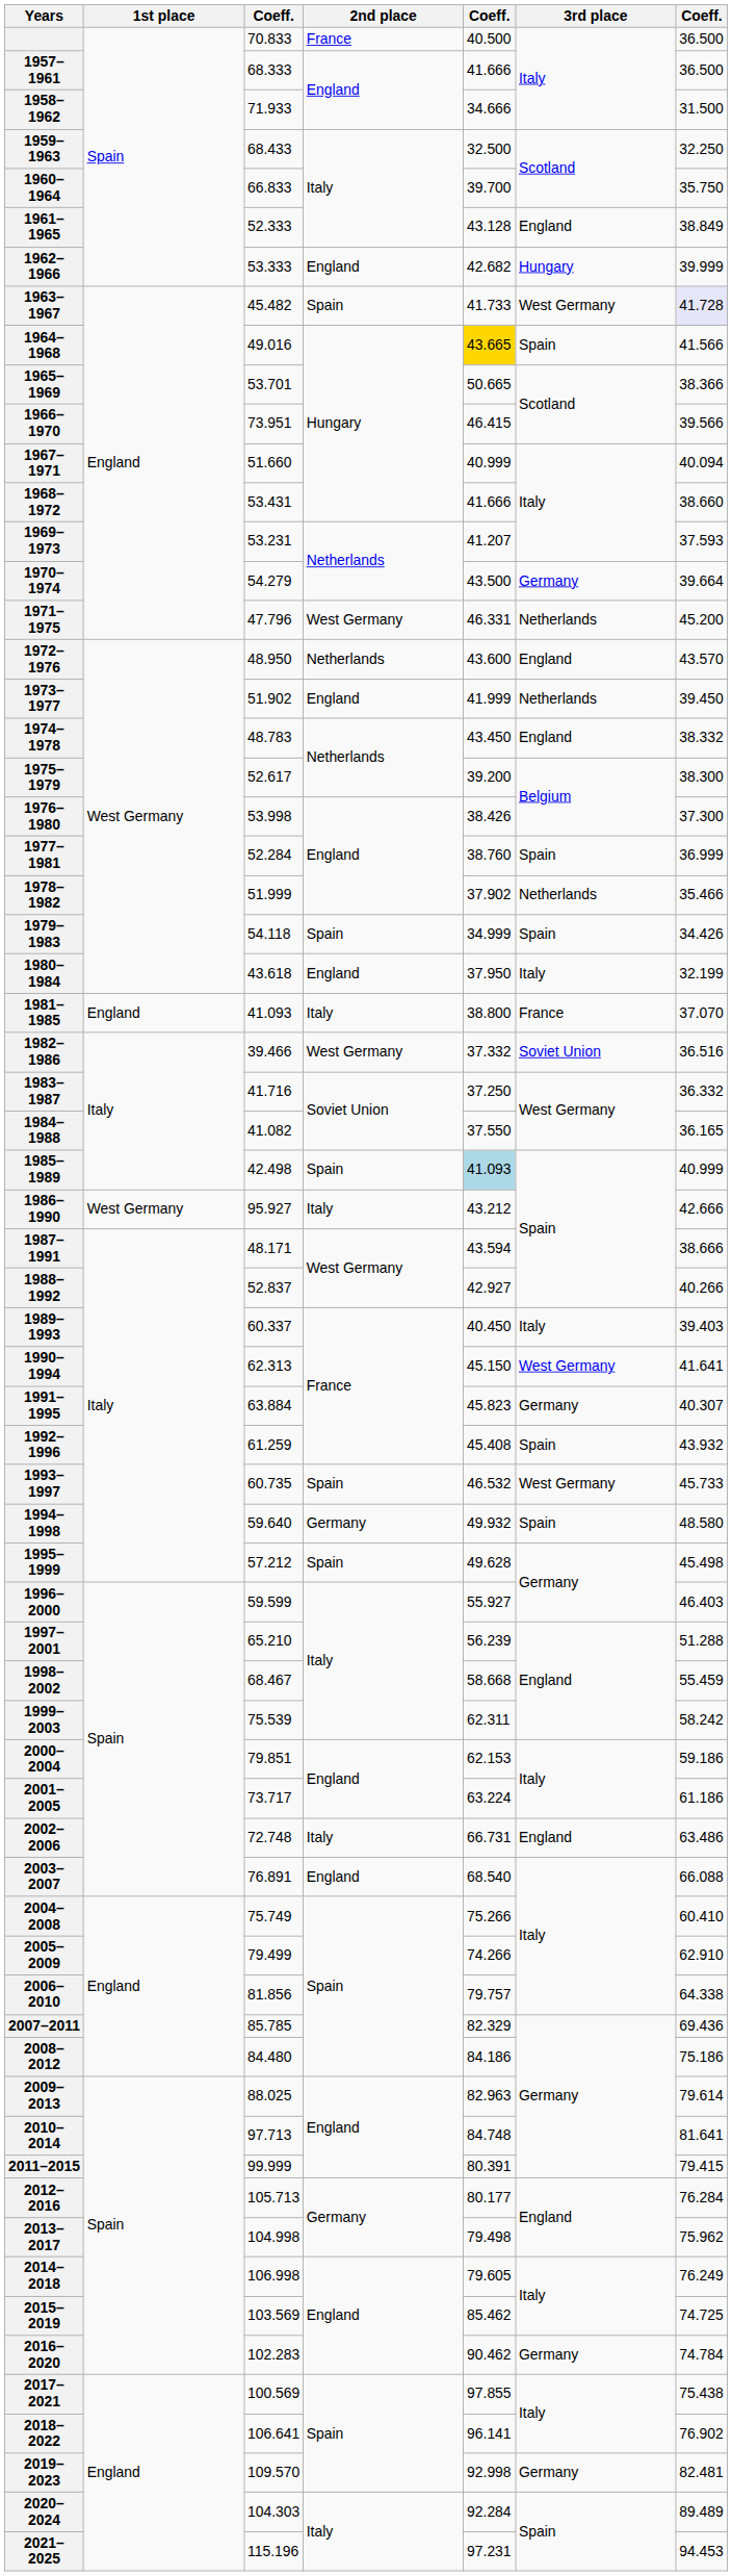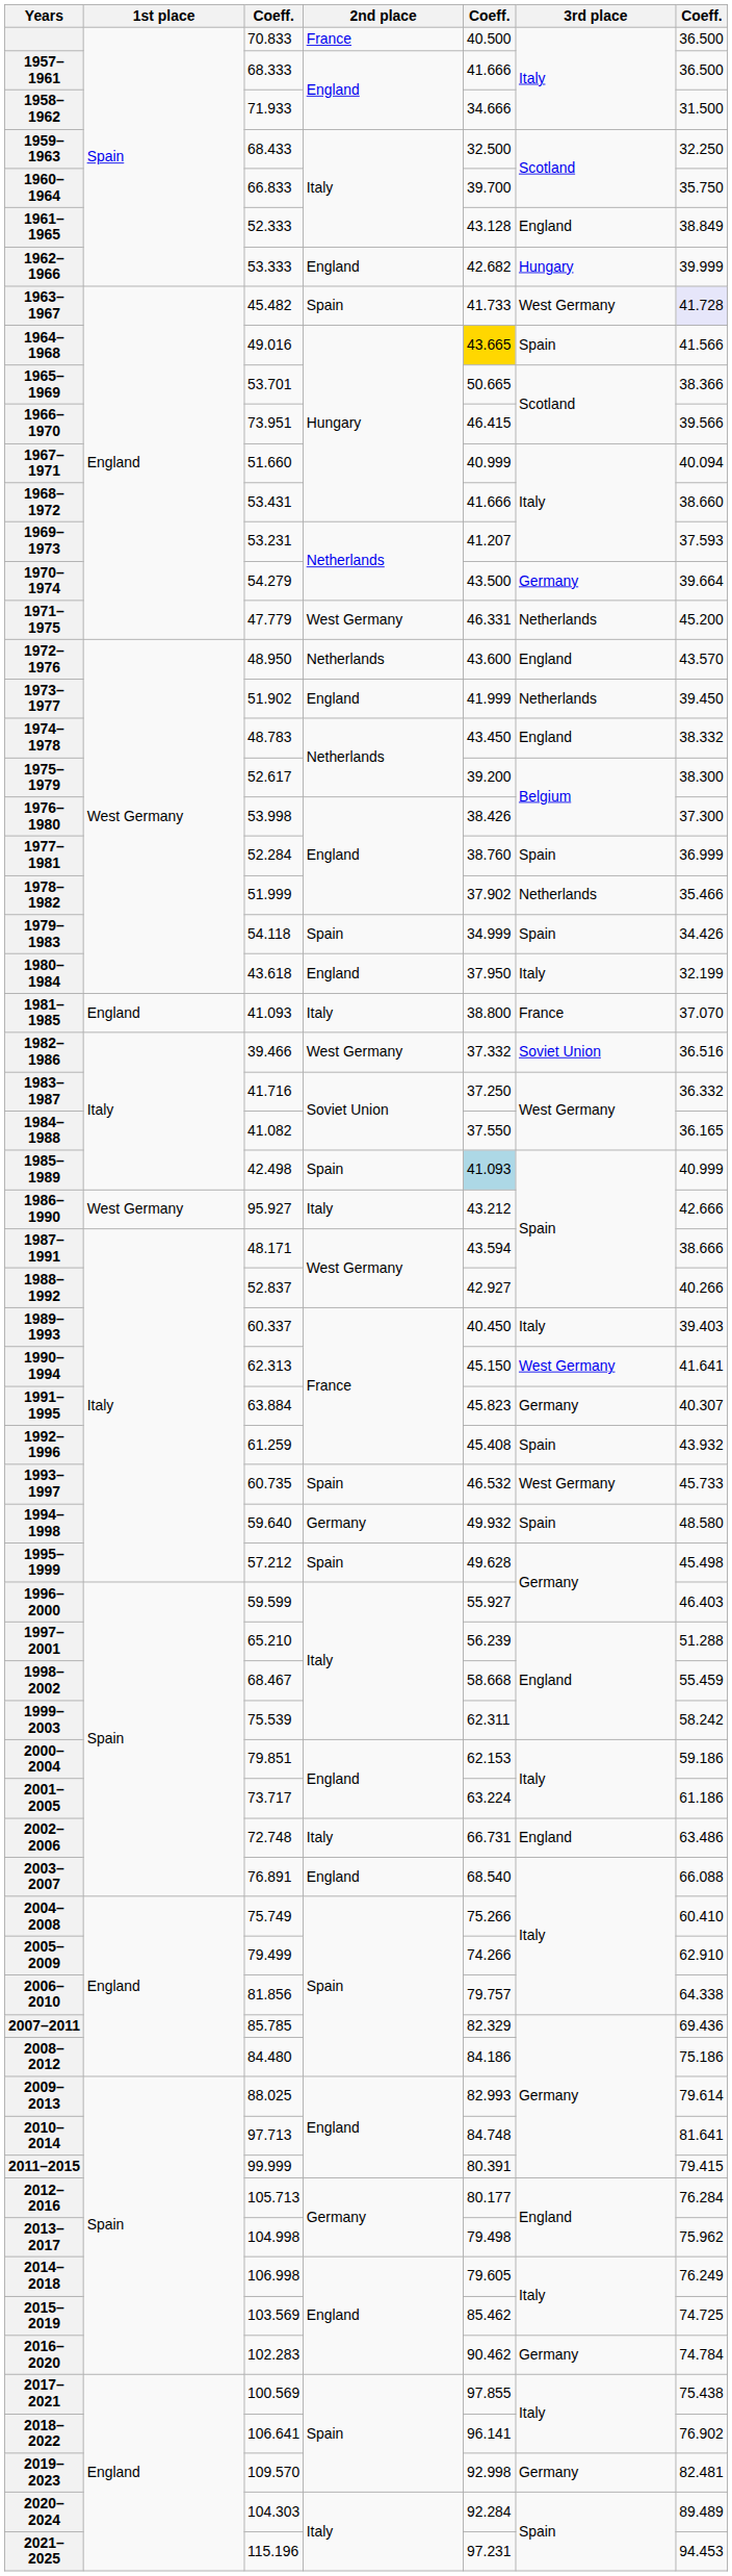1971–1975 | column 3: 47.796 -> 47.779
2009–2013 | column 5: 82.963 -> 82.993
